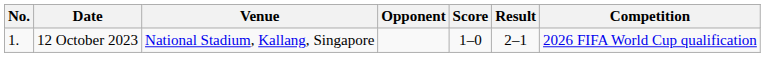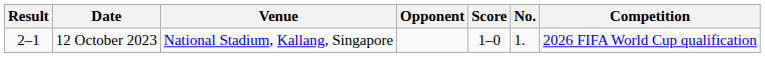columns swapped: No. <-> Result
